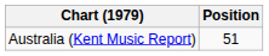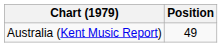Australia (Kent Music Report) | Position: 51 -> 49
